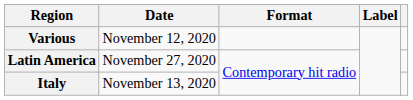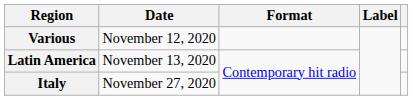Latin America | Date: November 27, 2020 -> November 13, 2020
Italy | Date: November 13, 2020 -> November 27, 2020
